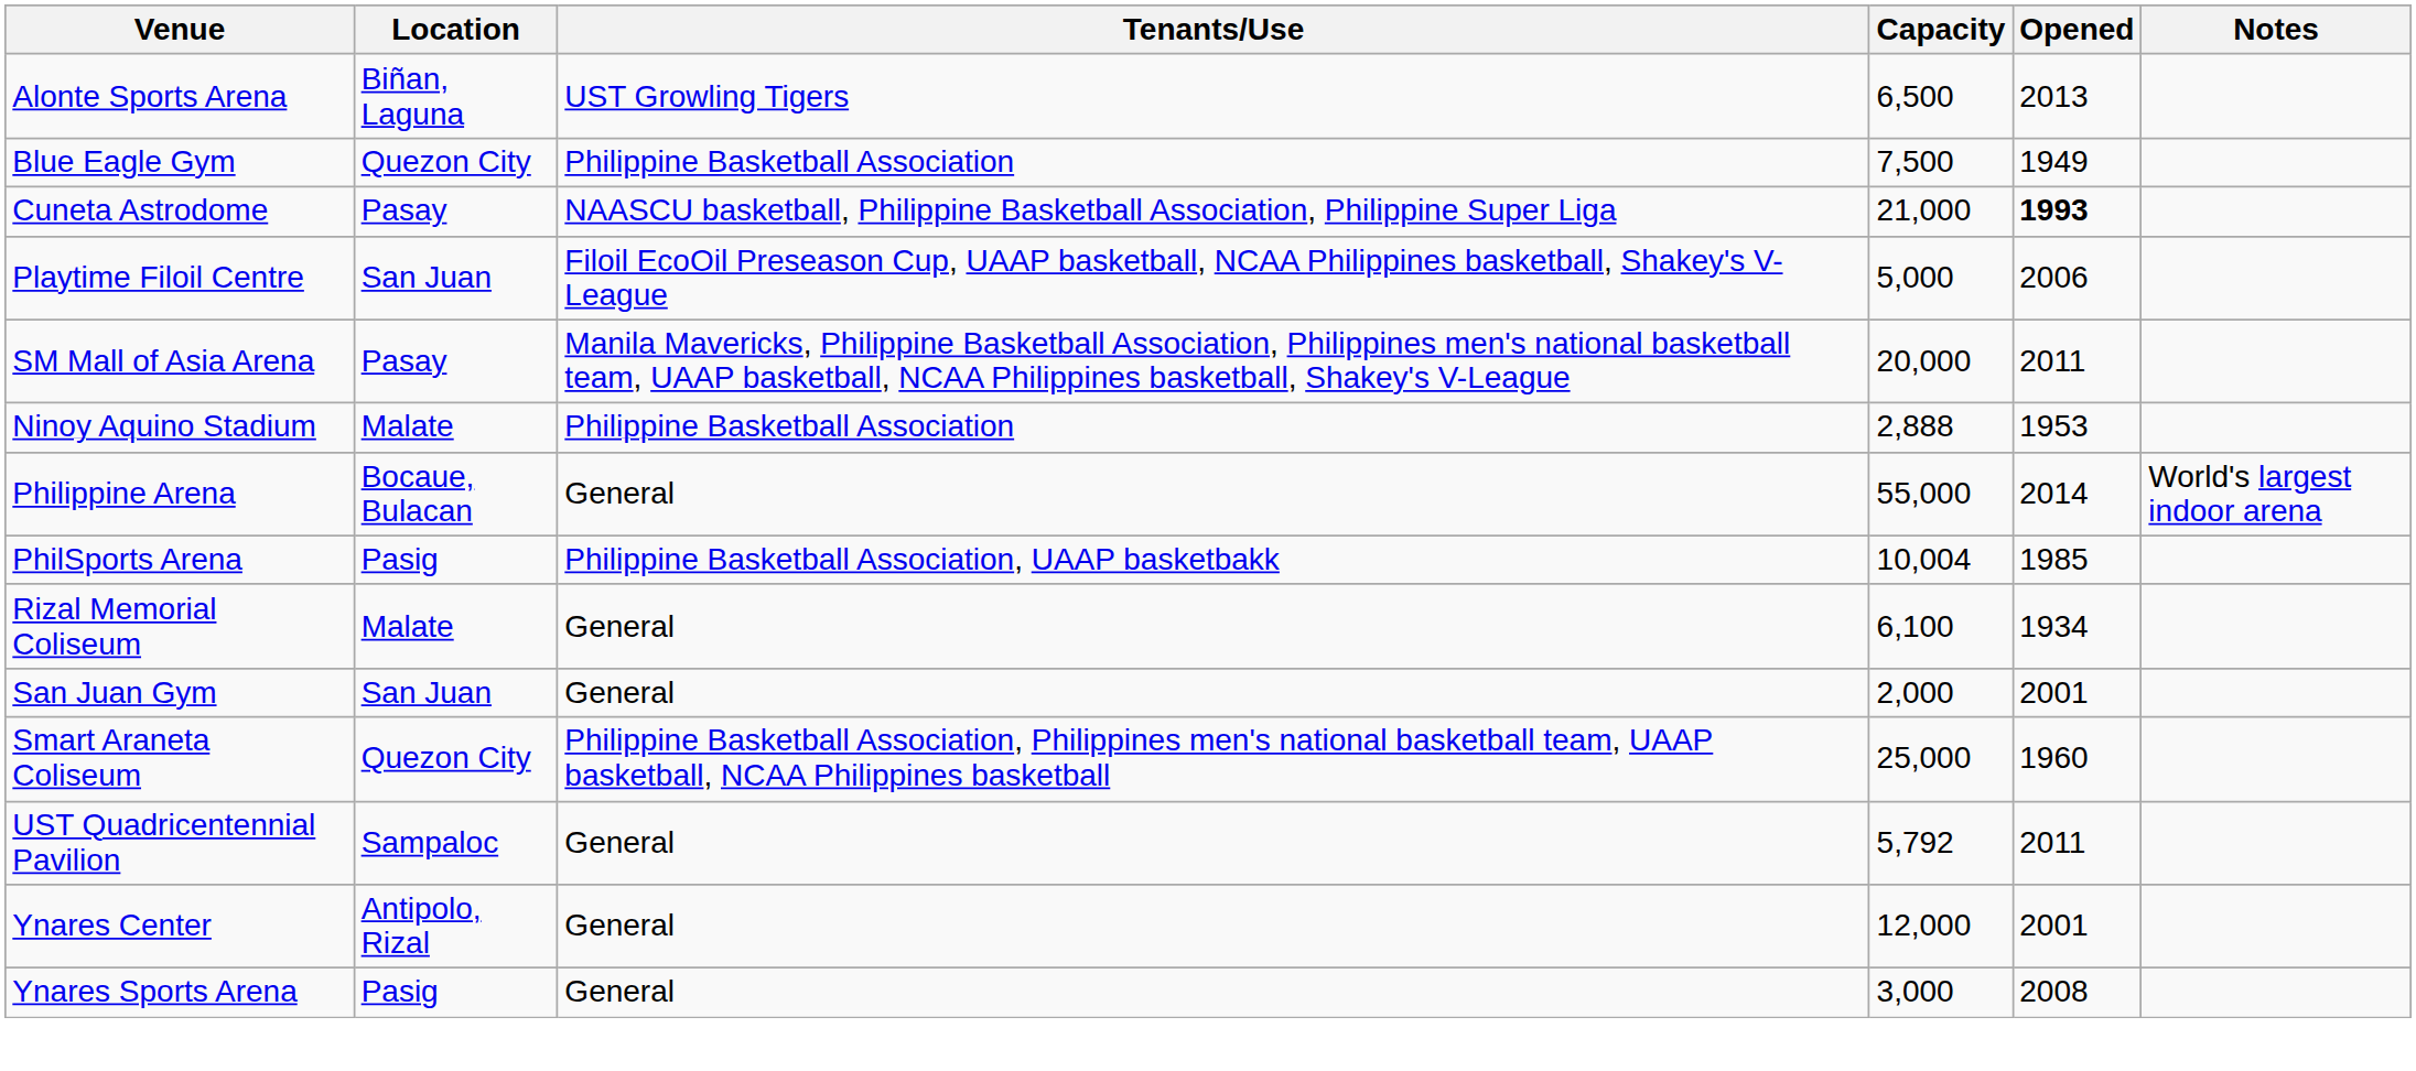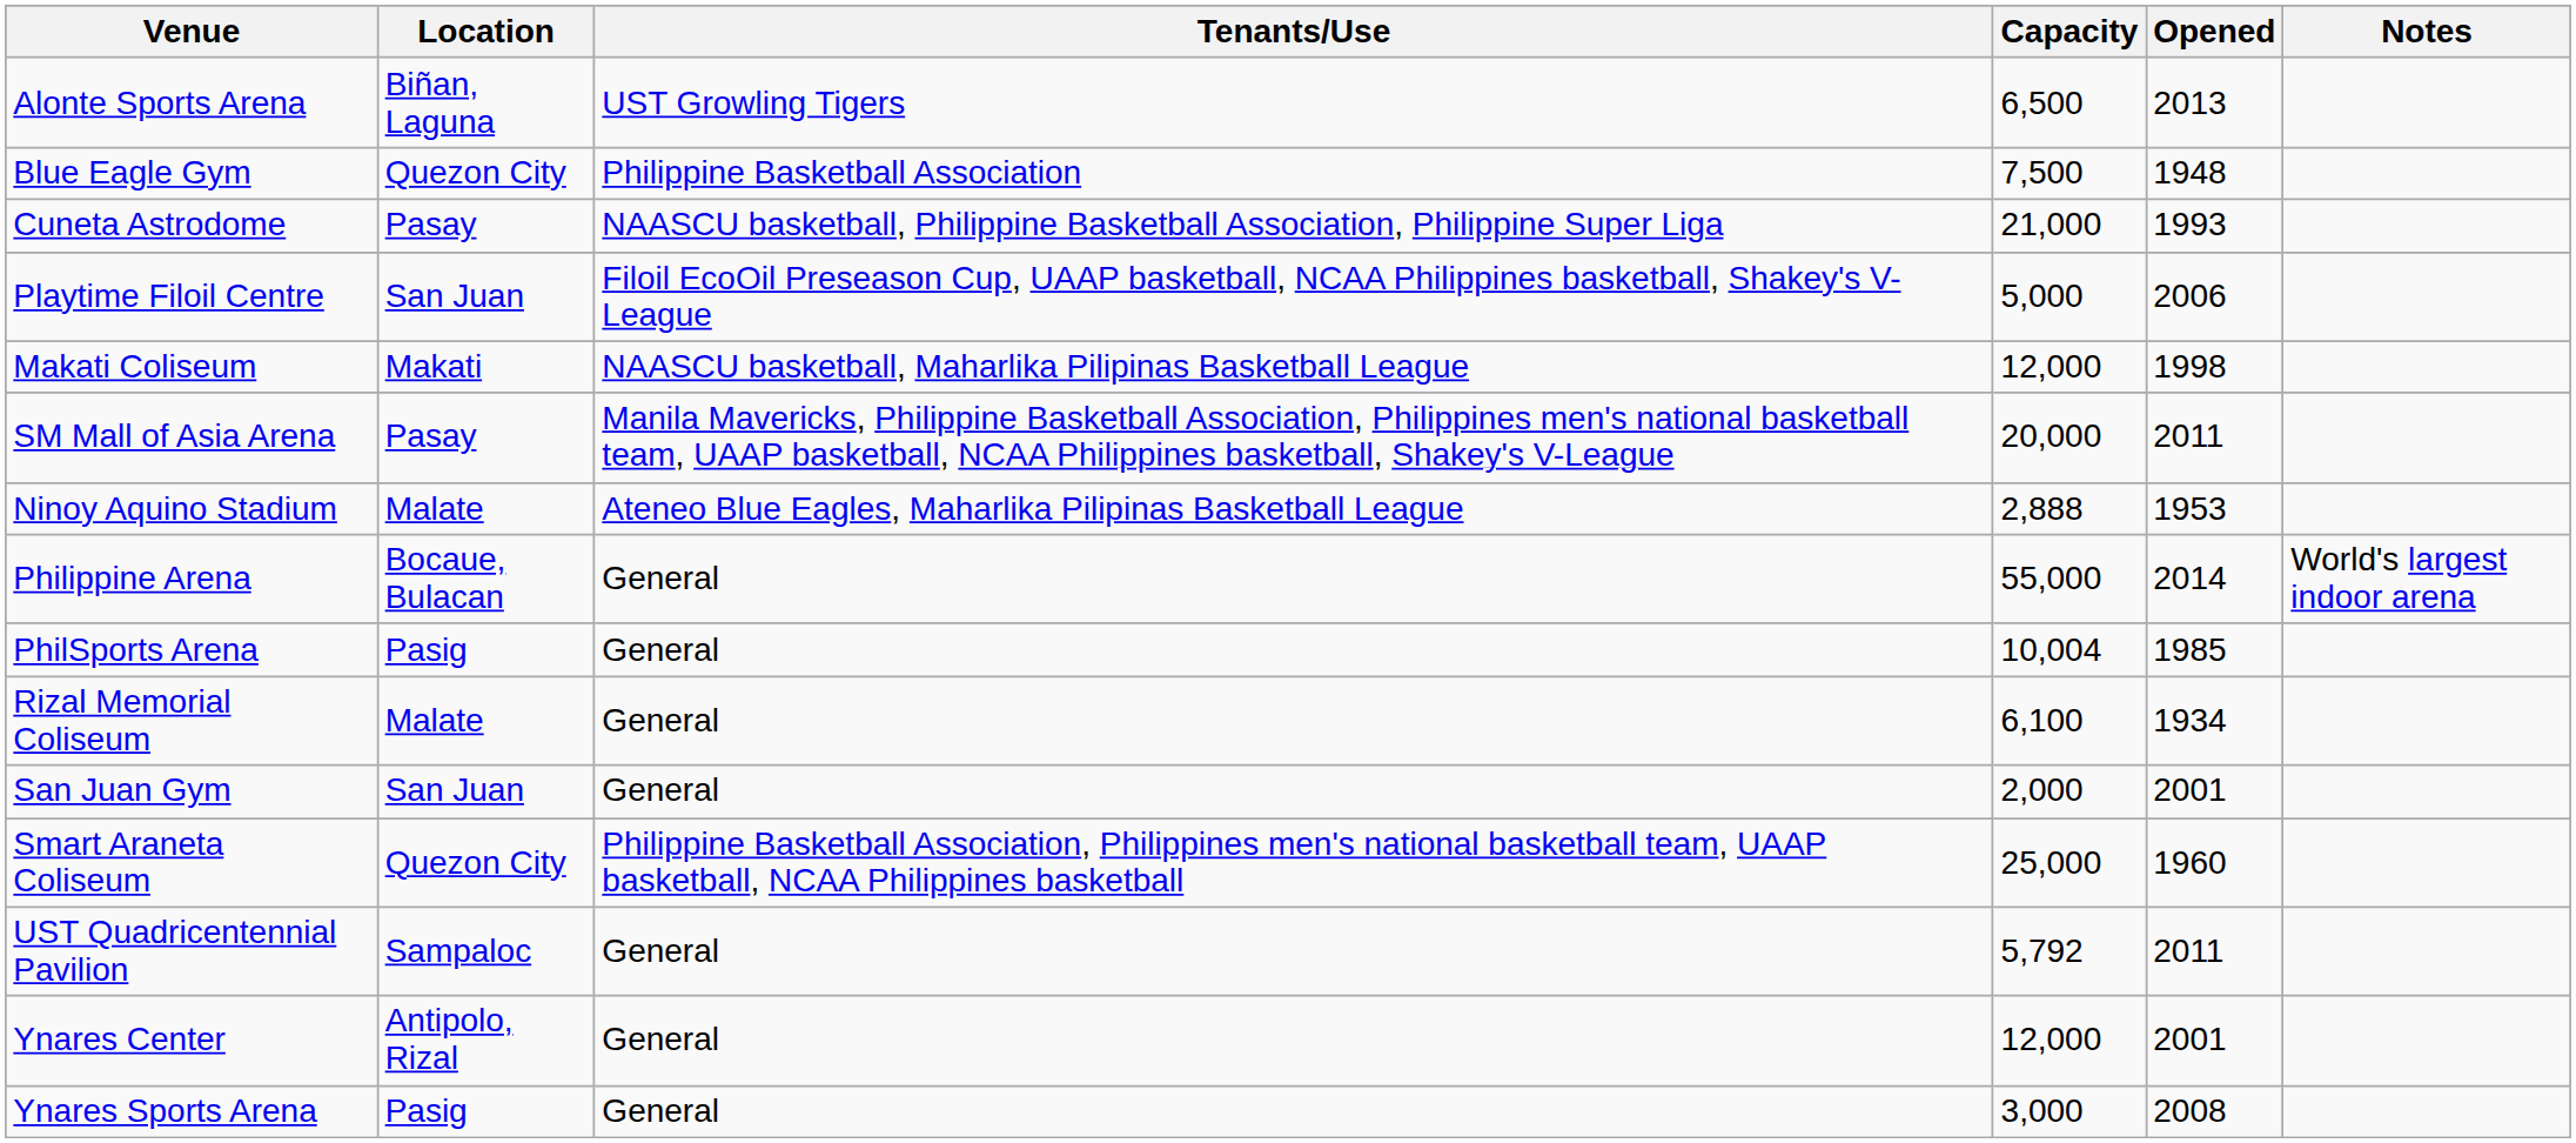Blue Eagle Gym | Opened: 1949 -> 1948
Cuneta Astrodome | Opened: bold -> normal
+ row: Makati Coliseum | Makati | NAASCU basketball, Maharlika Pilipinas Basketball League | 12,000 | 1998
Ninoy Aquino Stadium | Tenants/Use: Philippine Basketball Association -> Ateneo Blue Eagles, Maharlika Pilipinas Basketball League
PhilSports Arena | Tenants/Use: Philippine Basketball Association, UAAP basketbakk -> General
